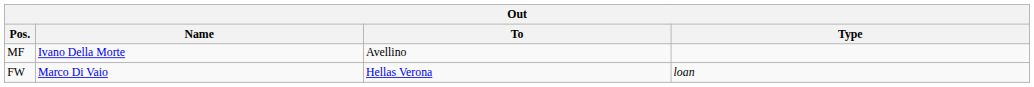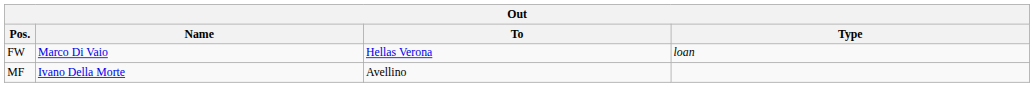rows swapped: MF <-> FW
